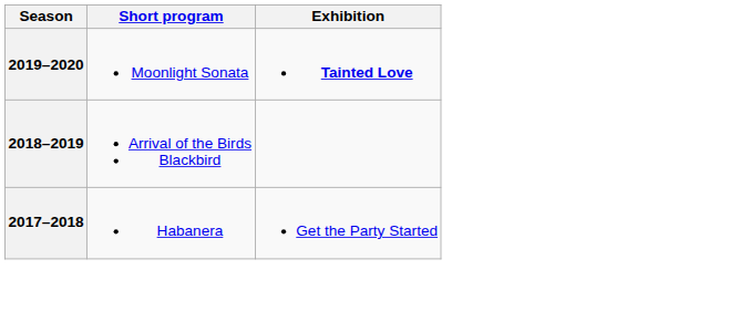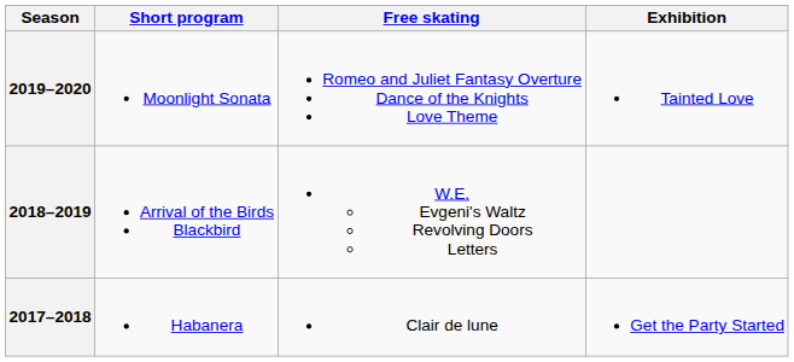+ column: Free skating | Romeo and Juliet Fantasy Overture Dance of the Knights Love Theme | W.E. Evgeni's Waltz Revolving Doors Letters | Clair de lune
2019–2020 | Exhibition: bold -> normal
